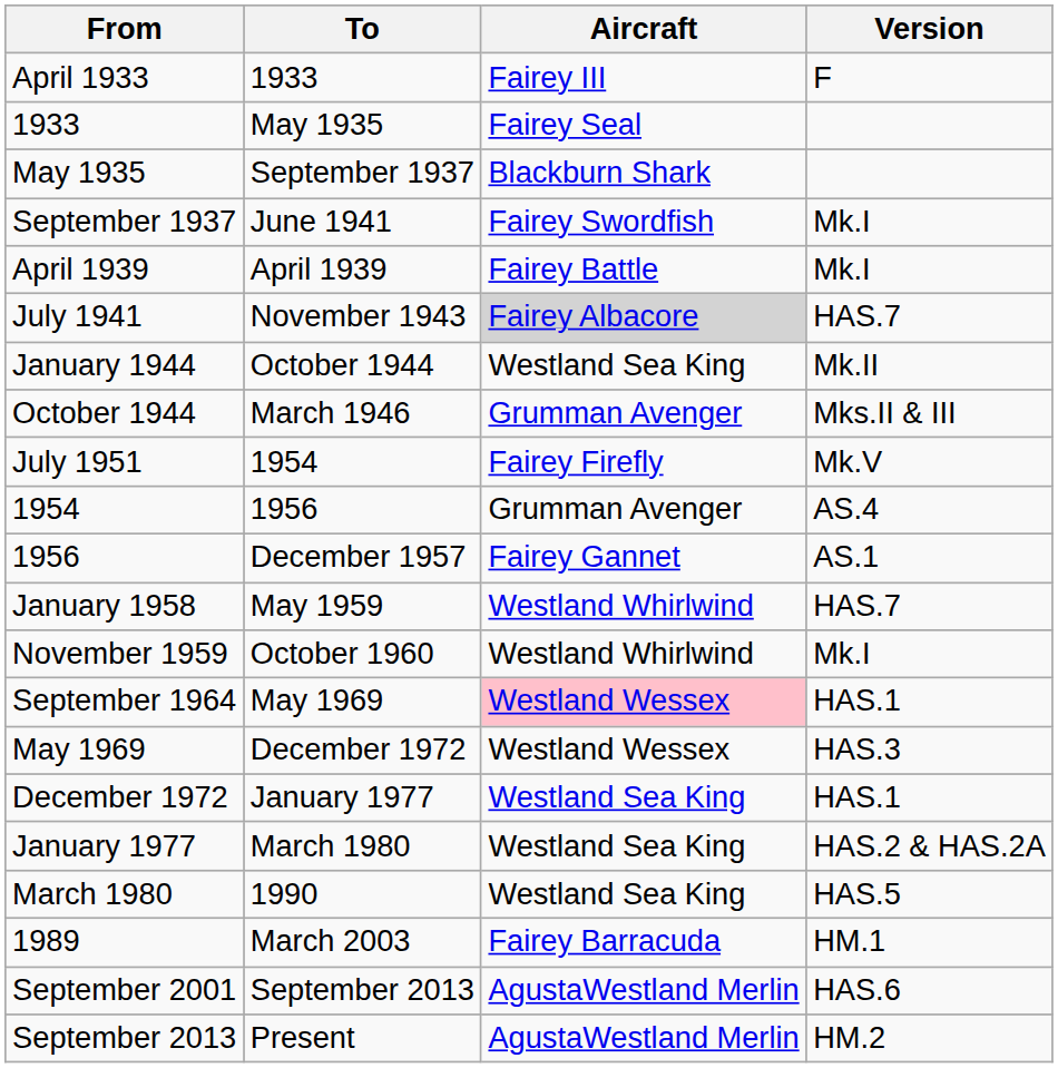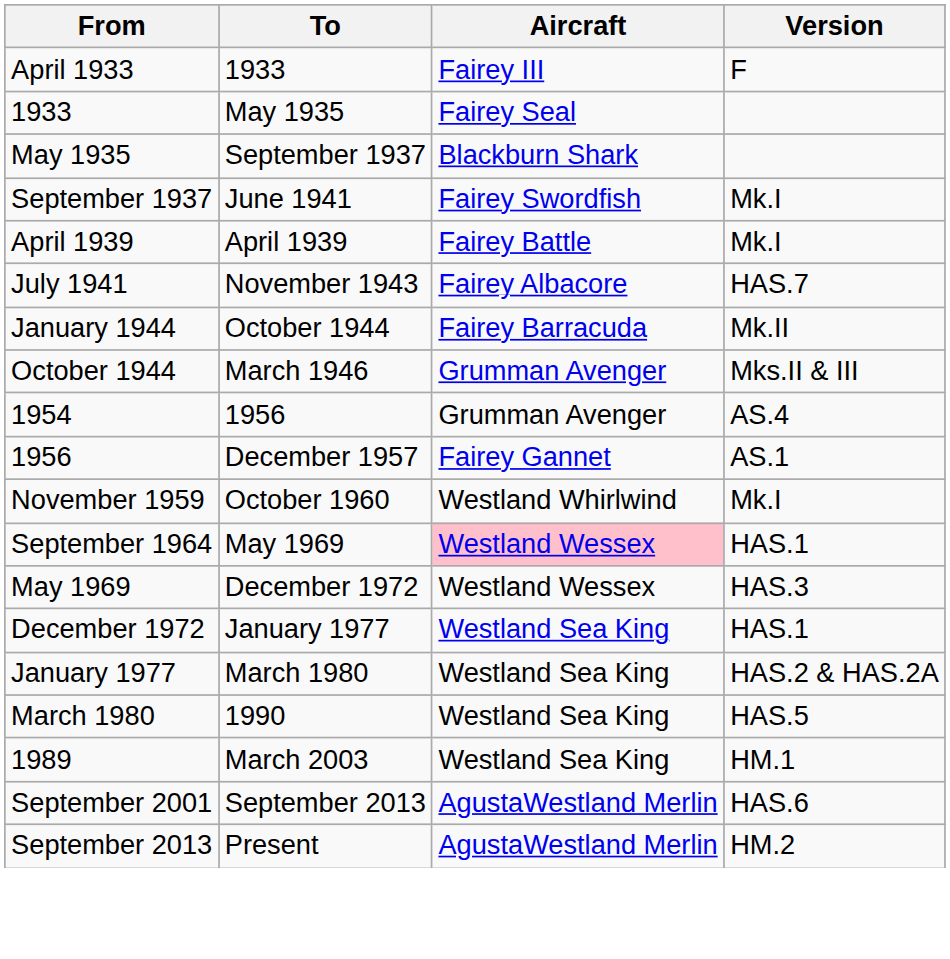July 1941 | Aircraft: lightgrey background -> no background
January 1944 | Aircraft: Westland Sea King -> Fairey Barracuda
- row: July 1951 | 1954 | Fairey Firefly | Mk.V
- row: January 1958 | May 1959 | Westland Whirlwind | HAS.7
1989 | Aircraft: Fairey Barracuda -> Westland Sea King
